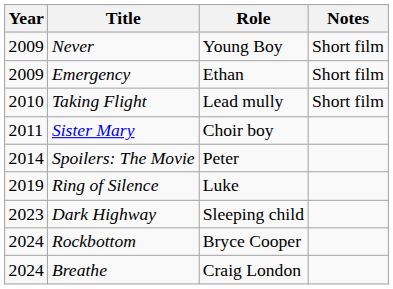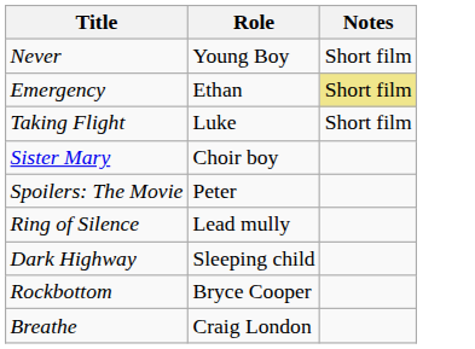- column: Year | 2009 | 2009 | 2010 | 2011 | 2014 | 2019 | 2023 | 2024 | 2024
Emergency | Notes: no background -> khaki background
Taking Flight | Role: Lead mully -> Luke
Ring of Silence | Role: Luke -> Lead mully
